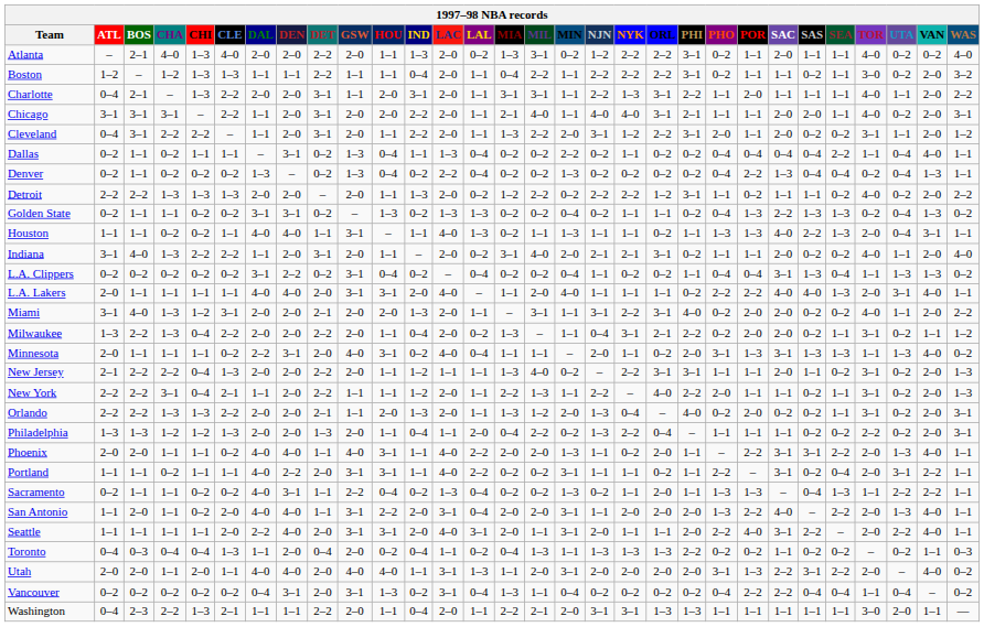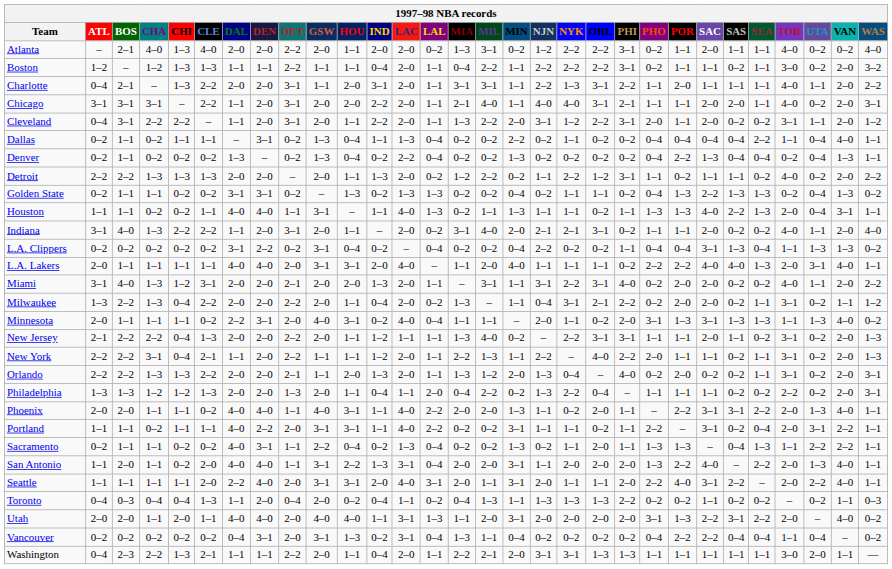Atlanta | IND: 1–3 -> 2–0
Detroit | NJN: 2–2 -> 1–1
L.A. Clippers | NJN: 1–1 -> 2–2
San Antonio | IND: 2–0 -> 1–3
